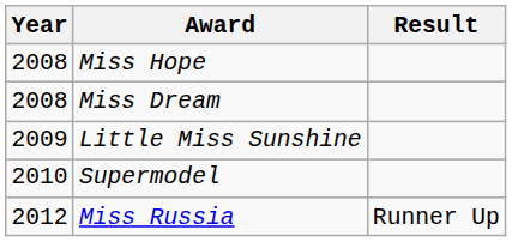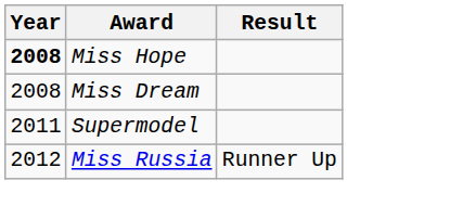Miss Hope | Year: normal -> bold
- row: 2009 | Little Miss Sunshine
Supermodel | Year: 2010 -> 2011
